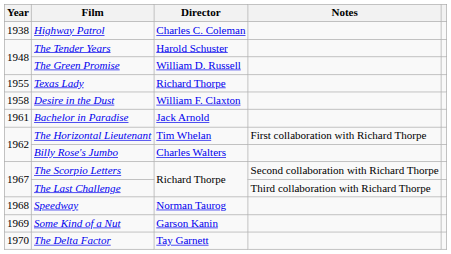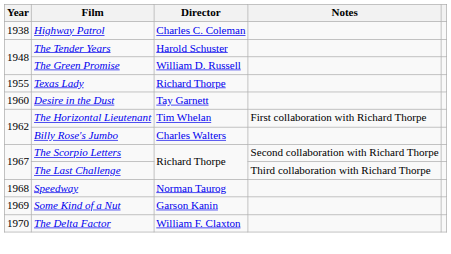Desire in the Dust | Year: 1958 -> 1960
Desire in the Dust | Director: William F. Claxton -> Tay Garnett
- row: 1961 | Bachelor in Paradise | Jack Arnold
The Delta Factor | Director: Tay Garnett -> William F. Claxton
